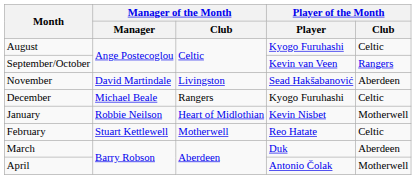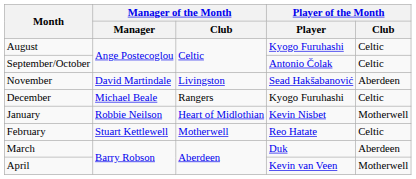September/October | Player of the Month / Player: Kevin van Veen -> Antonio Čolak
September/October | Player of the Month / Club: Rangers -> Celtic
April | Player of the Month / Player: Antonio Čolak -> Kevin van Veen
